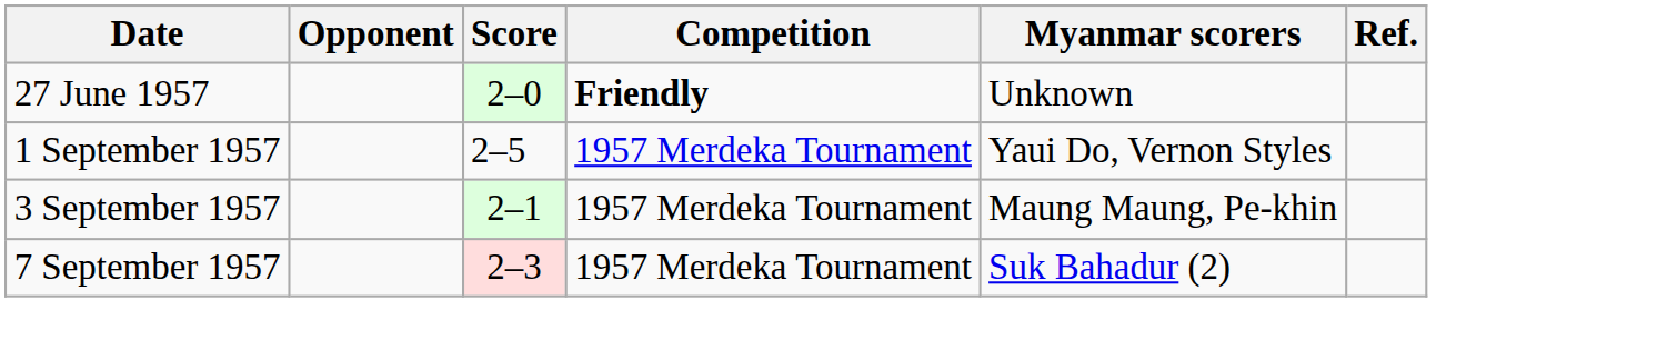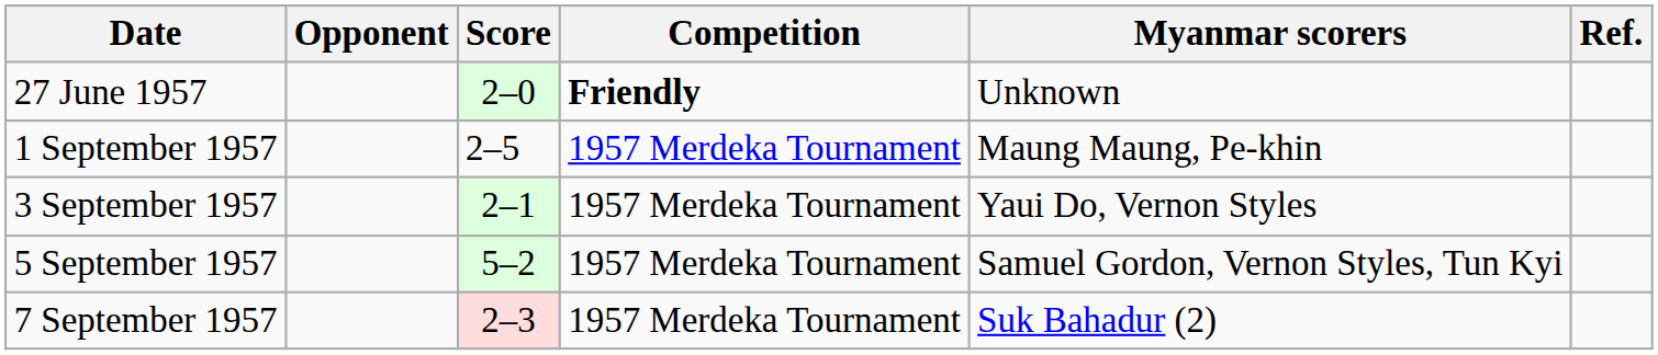1 September 1957 | Myanmar scorers: Yaui Do, Vernon Styles -> Maung Maung, Pe-khin
3 September 1957 | Myanmar scorers: Maung Maung, Pe-khin -> Yaui Do, Vernon Styles
+ row: 5 September 1957 | 5–2 | 1957 Merdeka Tournament | Samuel Gordon, Vernon Styles, Tun Kyi
